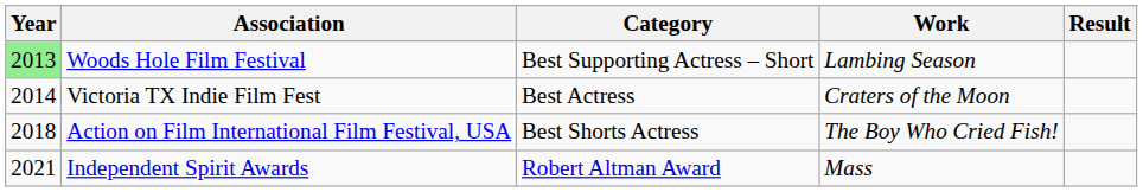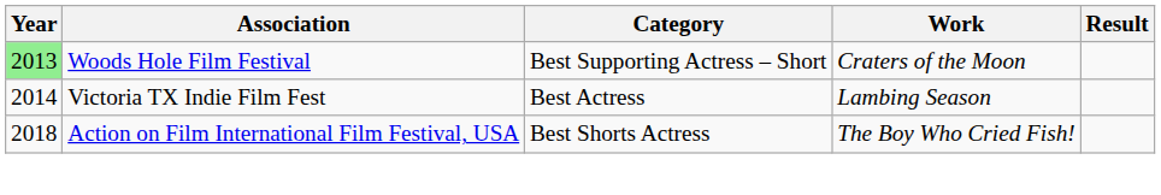Woods Hole Film Festival | Work: Lambing Season -> Craters of the Moon
Victoria TX Indie Film Fest | Work: Craters of the Moon -> Lambing Season
- row: 2021 | Independent Spirit Awards | Robert Altman Award | Mass
